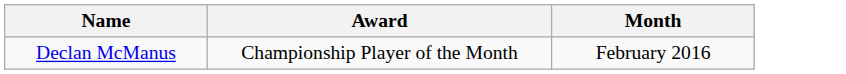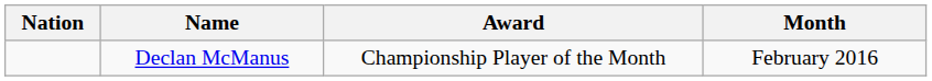+ column: Nation
